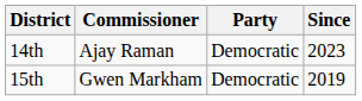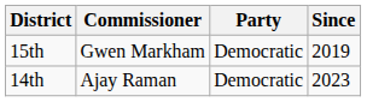rows swapped: 14th <-> 15th
